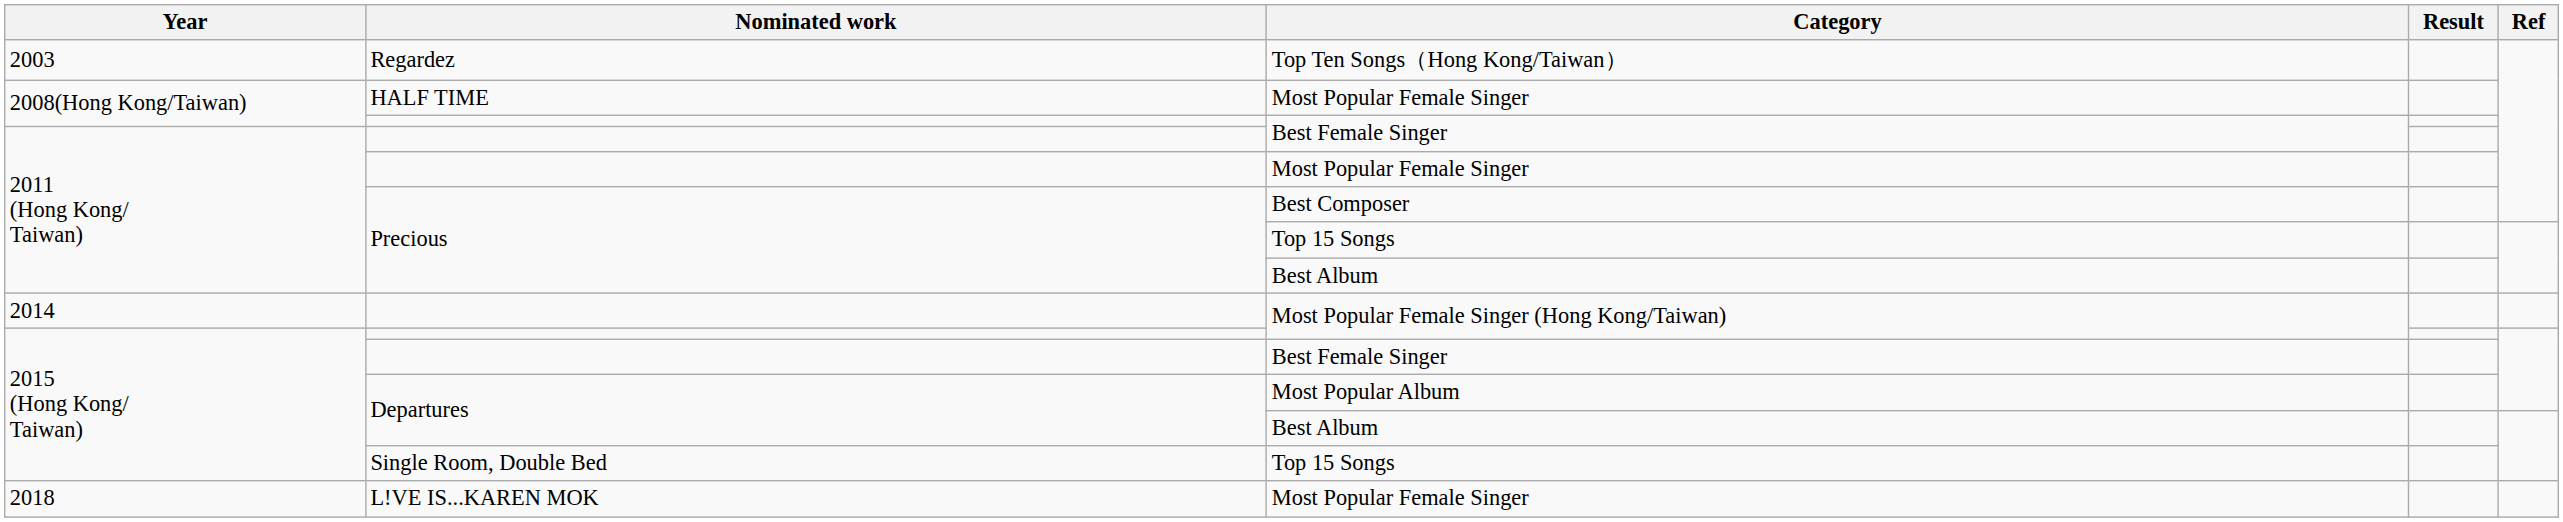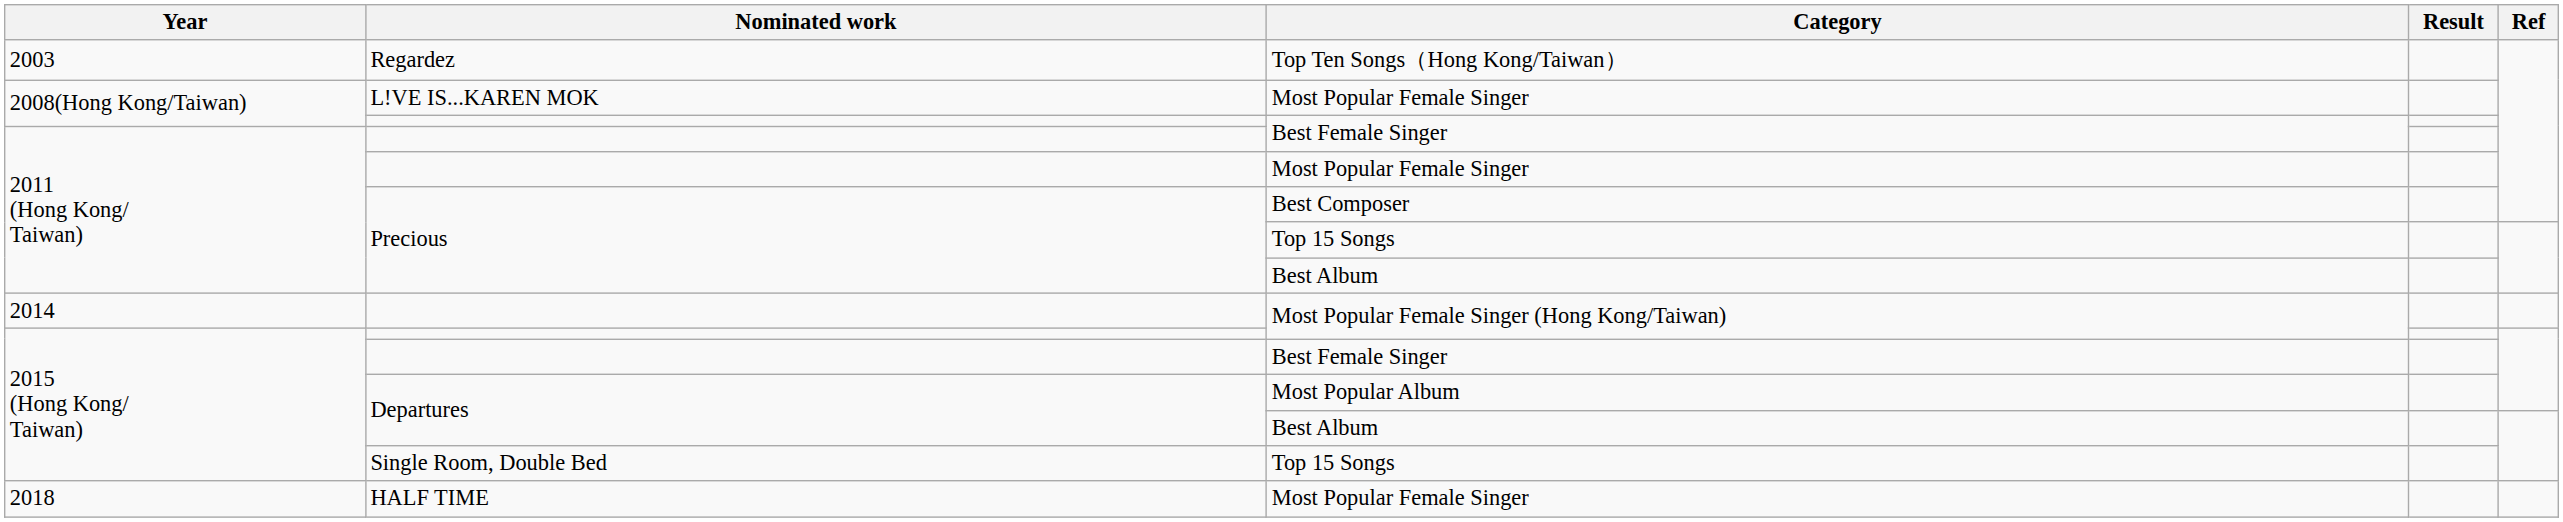2008(Hong Kong/Taiwan) / Most Popular Female Singer | Nominated work: HALF TIME -> L!VE IS...KAREN MOK
2018 / Most Popular Female Singer | Nominated work: L!VE IS...KAREN MOK -> HALF TIME
